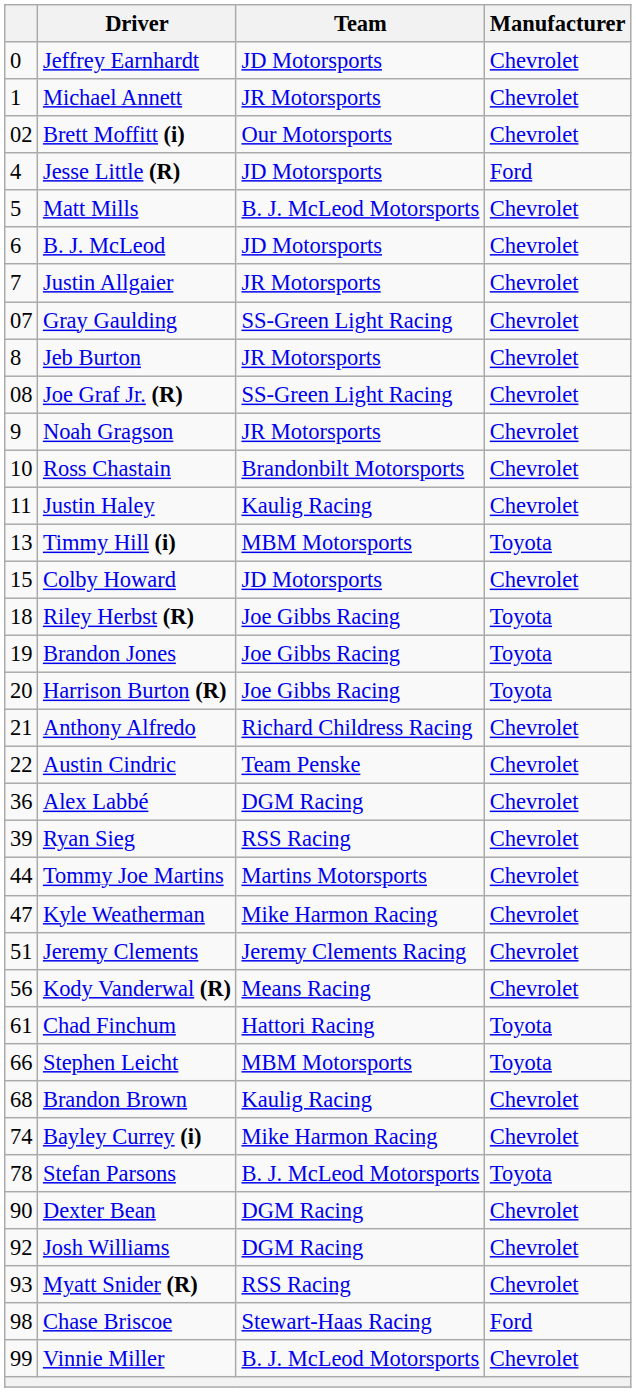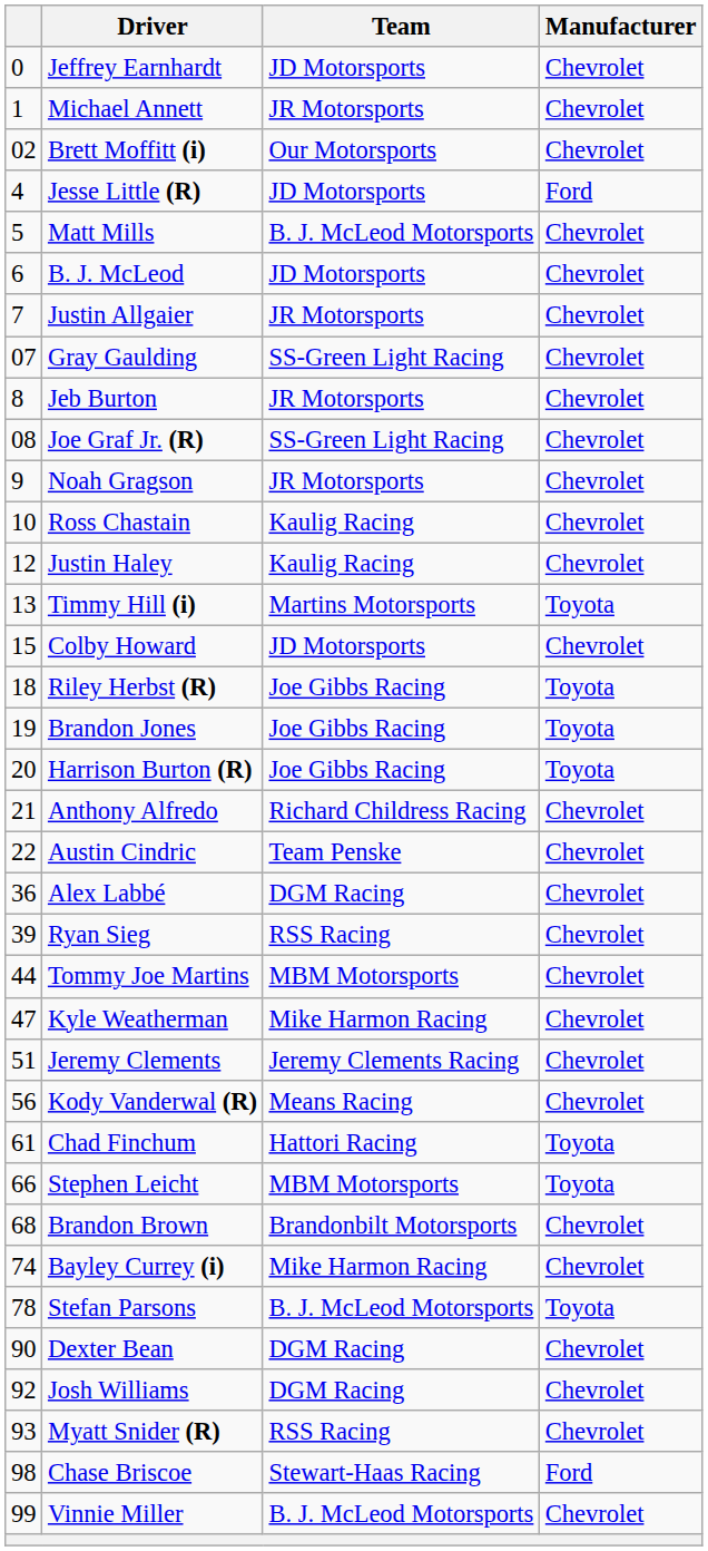Ross Chastain | Team: Brandonbilt Motorsports -> Kaulig Racing
Justin Haley | column 1: 11 -> 12
Timmy Hill (i) | Team: MBM Motorsports -> Martins Motorsports
Tommy Joe Martins | Team: Martins Motorsports -> MBM Motorsports
Brandon Brown | Team: Kaulig Racing -> Brandonbilt Motorsports
